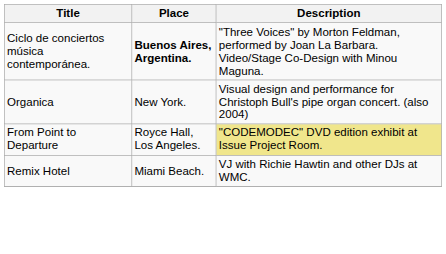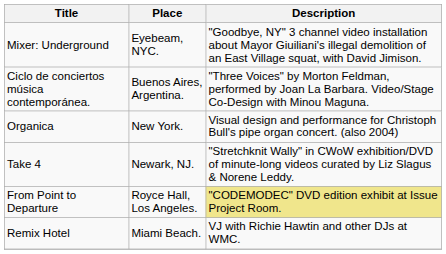+ row: Mixer: Underground | Eyebeam, NYC. | "Goodbye, NY" 3 channel video installation about Mayor Giuiliani's illegal demolition of an East Village squat, with David Jimison.
Ciclo de conciertos música contemporánea. | Place: bold -> normal
+ row: Take 4 | Newark, NJ. | "Stretchknit Wally" in CWoW exhibition/DVD of minute-long videos curated by Liz Slagus & Norene Leddy.
